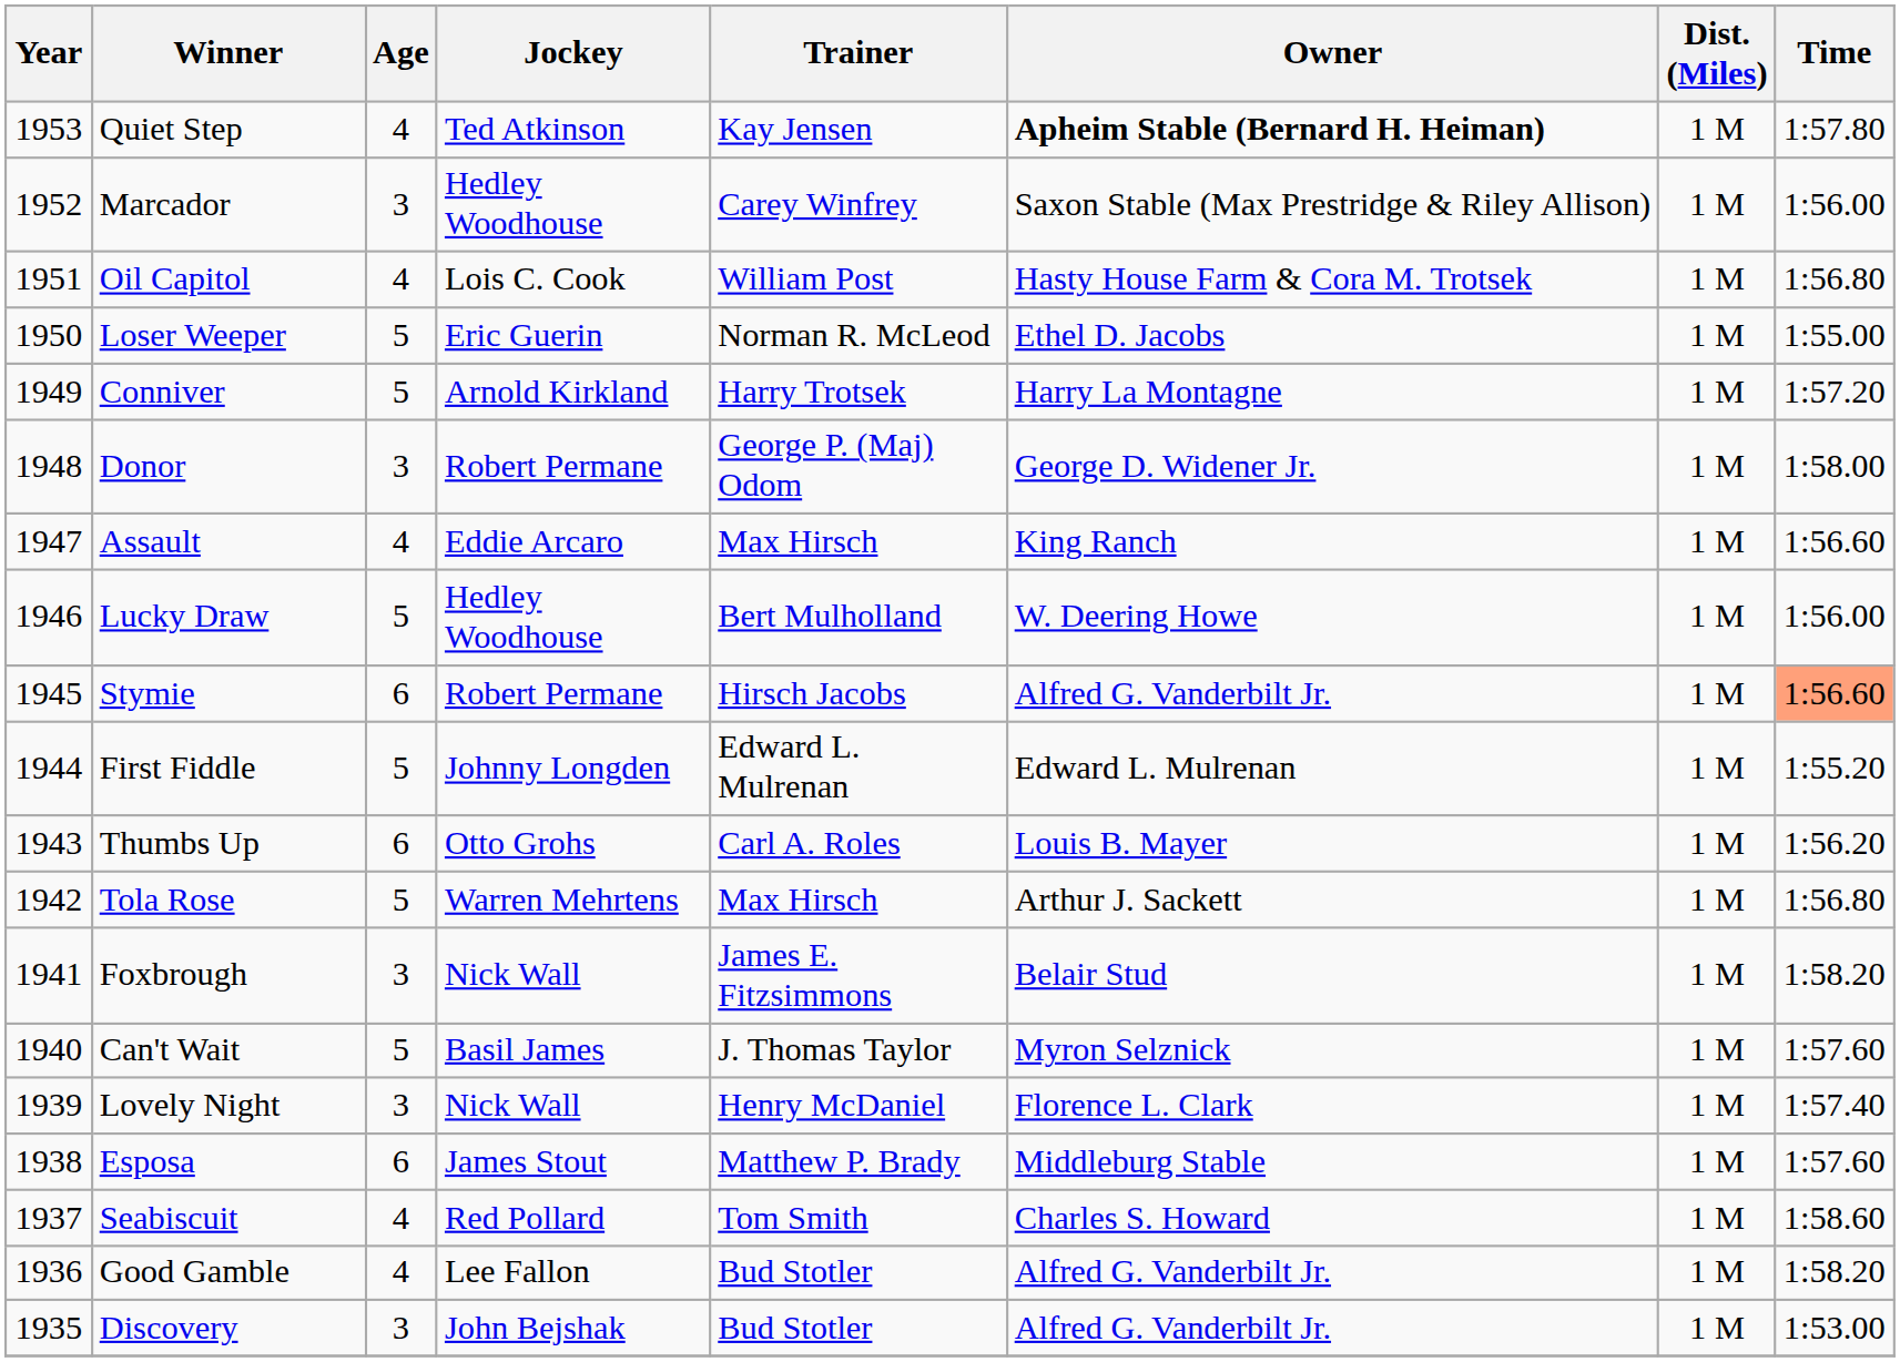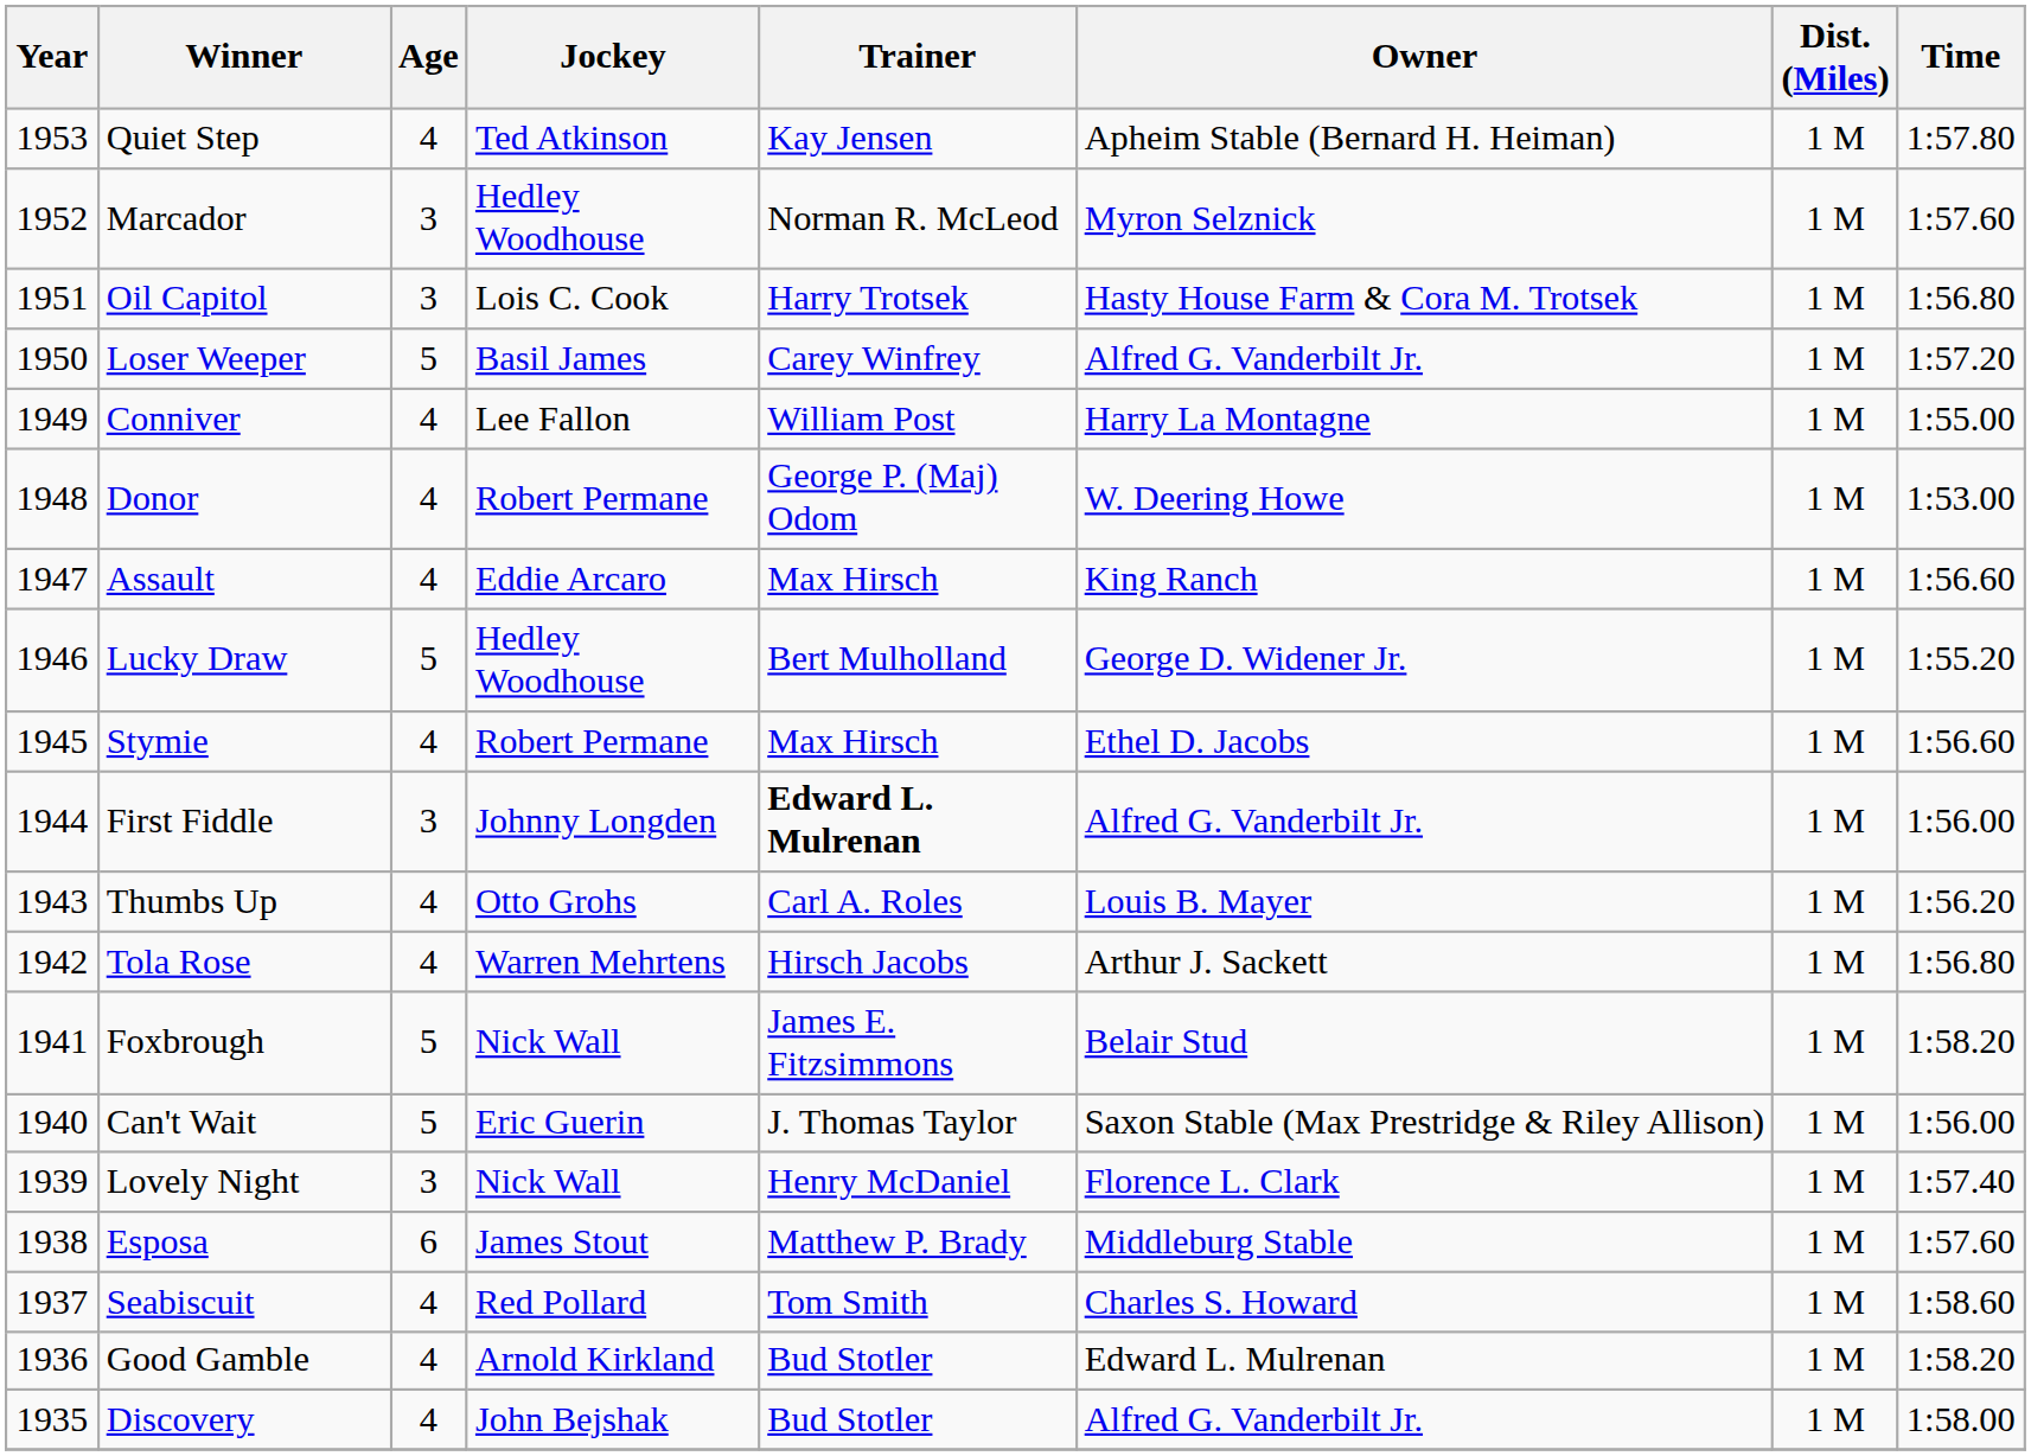Quiet Step | Owner: bold -> normal
Marcador | Trainer: Carey Winfrey -> Norman R. McLeod
Marcador | Owner: Saxon Stable (Max Prestridge & Riley Allison) -> Myron Selznick
Marcador | Time: 1:56.00 -> 1:57.60
Oil Capitol | Age: 4 -> 3
Oil Capitol | Trainer: William Post -> Harry Trotsek
Loser Weeper | Jockey: Eric Guerin -> Basil James
Loser Weeper | Trainer: Norman R. McLeod -> Carey Winfrey
Loser Weeper | Owner: Ethel D. Jacobs -> Alfred G. Vanderbilt Jr.
Loser Weeper | Time: 1:55.00 -> 1:57.20
Conniver | Age: 5 -> 4
Conniver | Jockey: Arnold Kirkland -> Lee Fallon
Conniver | Trainer: Harry Trotsek -> William Post
Conniver | Time: 1:57.20 -> 1:55.00
Donor | Age: 3 -> 4
Donor | Owner: George D. Widener Jr. -> W. Deering Howe
Donor | Time: 1:58.00 -> 1:53.00
Lucky Draw | Owner: W. Deering Howe -> George D. Widener Jr.
Lucky Draw | Time: 1:56.00 -> 1:55.20
Stymie | Age: 6 -> 4
Stymie | Trainer: Hirsch Jacobs -> Max Hirsch
Stymie | Owner: Alfred G. Vanderbilt Jr. -> Ethel D. Jacobs
Stymie | Time: lightsalmon background -> no background
First Fiddle | Age: 5 -> 3
First Fiddle | Trainer: normal -> bold
First Fiddle | Owner: Edward L. Mulrenan -> Alfred G. Vanderbilt Jr.
First Fiddle | Time: 1:55.20 -> 1:56.00
Thumbs Up | Age: 6 -> 4
Tola Rose | Age: 5 -> 4
Tola Rose | Trainer: Max Hirsch -> Hirsch Jacobs
Foxbrough | Age: 3 -> 5
Can't Wait | Jockey: Basil James -> Eric Guerin
Can't Wait | Owner: Myron Selznick -> Saxon Stable (Max Prestridge & Riley Allison)
Can't Wait | Time: 1:57.60 -> 1:56.00
Good Gamble | Jockey: Lee Fallon -> Arnold Kirkland
Good Gamble | Owner: Alfred G. Vanderbilt Jr. -> Edward L. Mulrenan
Discovery | Age: 3 -> 4
Discovery | Time: 1:53.00 -> 1:58.00
